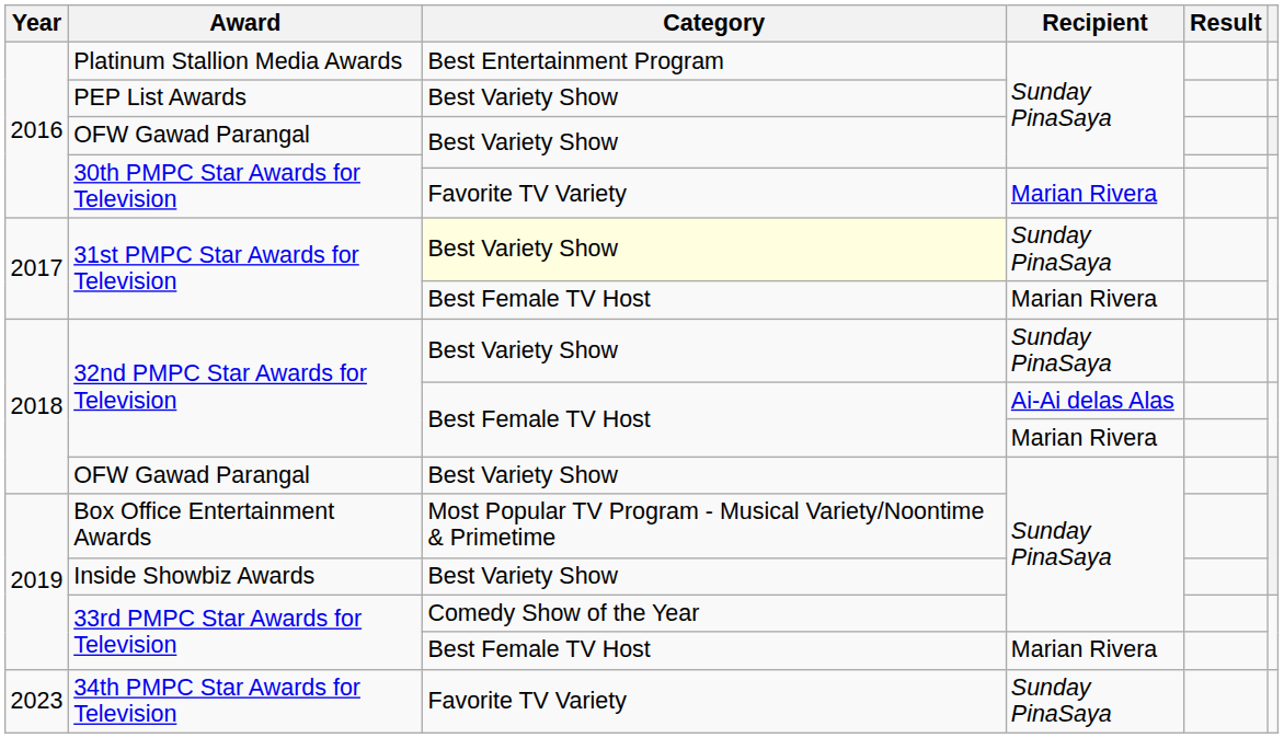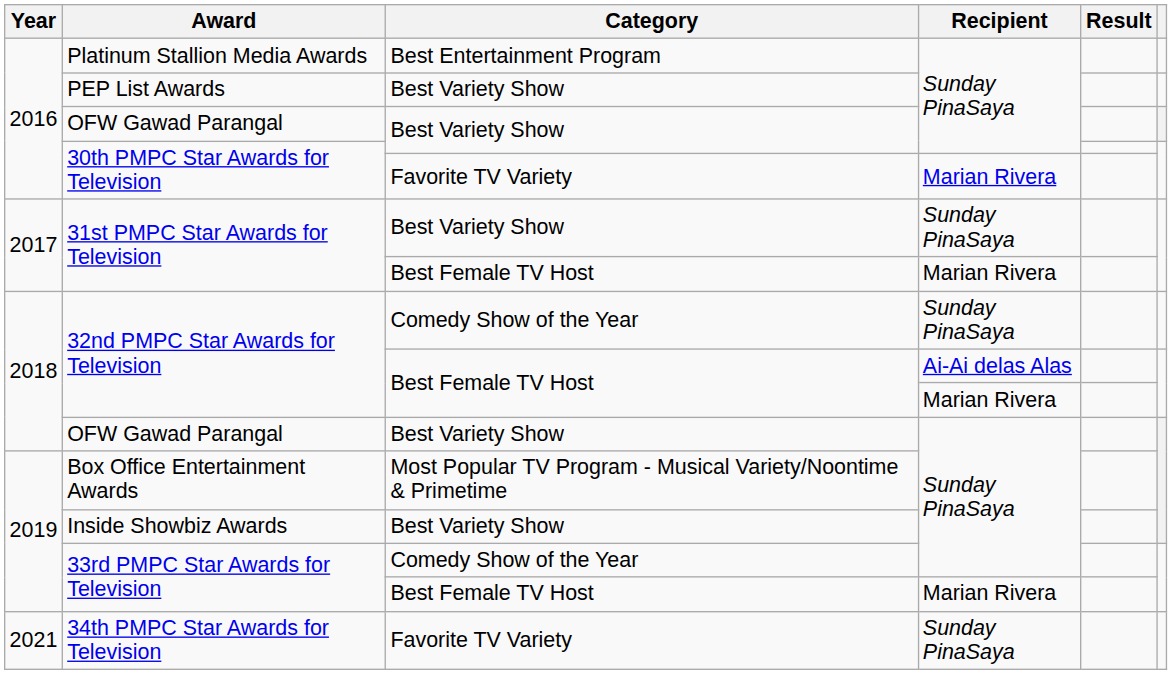31st PMPC Star Awards for Television / Sunday PinaSaya | Category: lightyellow background -> no background
32nd PMPC Star Awards for Television / Sunday PinaSaya | Category: Best Variety Show -> Comedy Show of the Year
34th PMPC Star Awards for Television | Year: 2023 -> 2021
